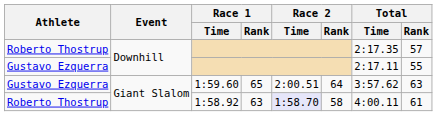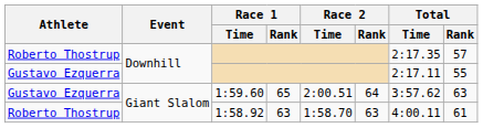1:58.92 | Race 2 / Time: lavender background -> no background
1:58.92 | Race 2 / Rank: 58 -> 63
